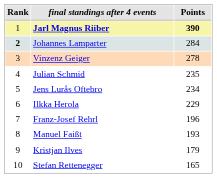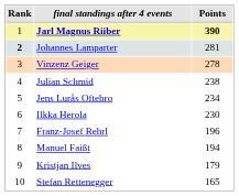Johannes Lamparter | Points: 284 -> 281
Julian Schmid | Points: 235 -> 238
Ilkka Herola | Points: 229 -> 230
Manuel Faißt | Points: 193 -> 194
